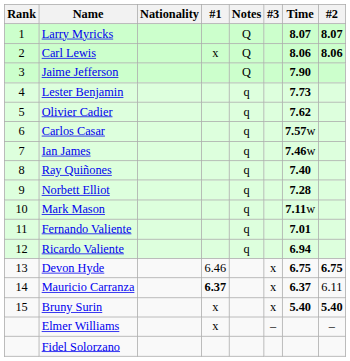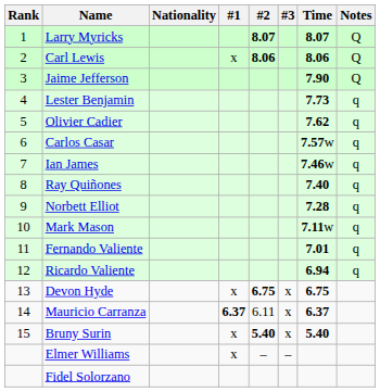columns swapped: #2 <-> Notes
Devon Hyde | #1: 6.46 -> x
